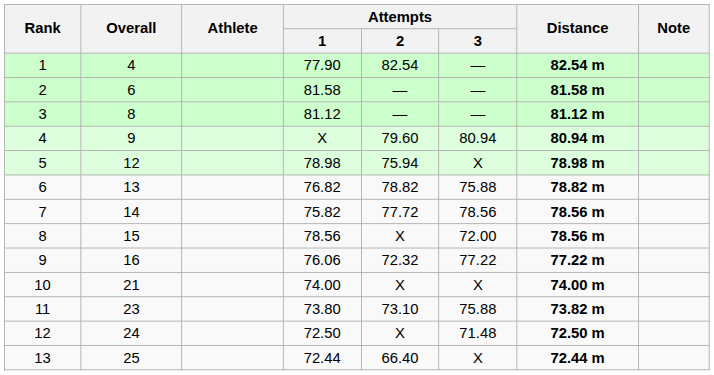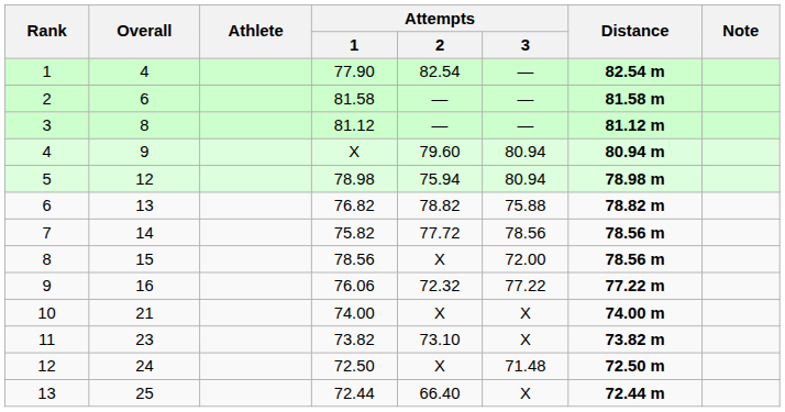5 | Attempts / 3: X -> 80.94
11 | Attempts / 1: 73.80 -> 73.82
11 | Attempts / 3: 75.88 -> X
